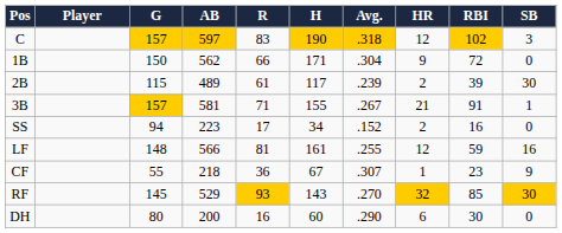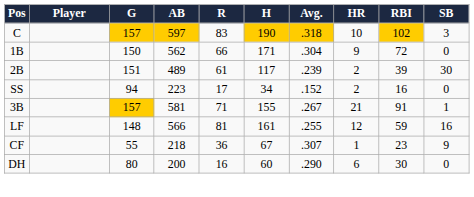C | HR: 12 -> 10
2B | G: 115 -> 151
rows swapped: 3B <-> SS
- row: RF | 145 | 529 | 93 | 143 | .270 | 32 | 85 | 30
